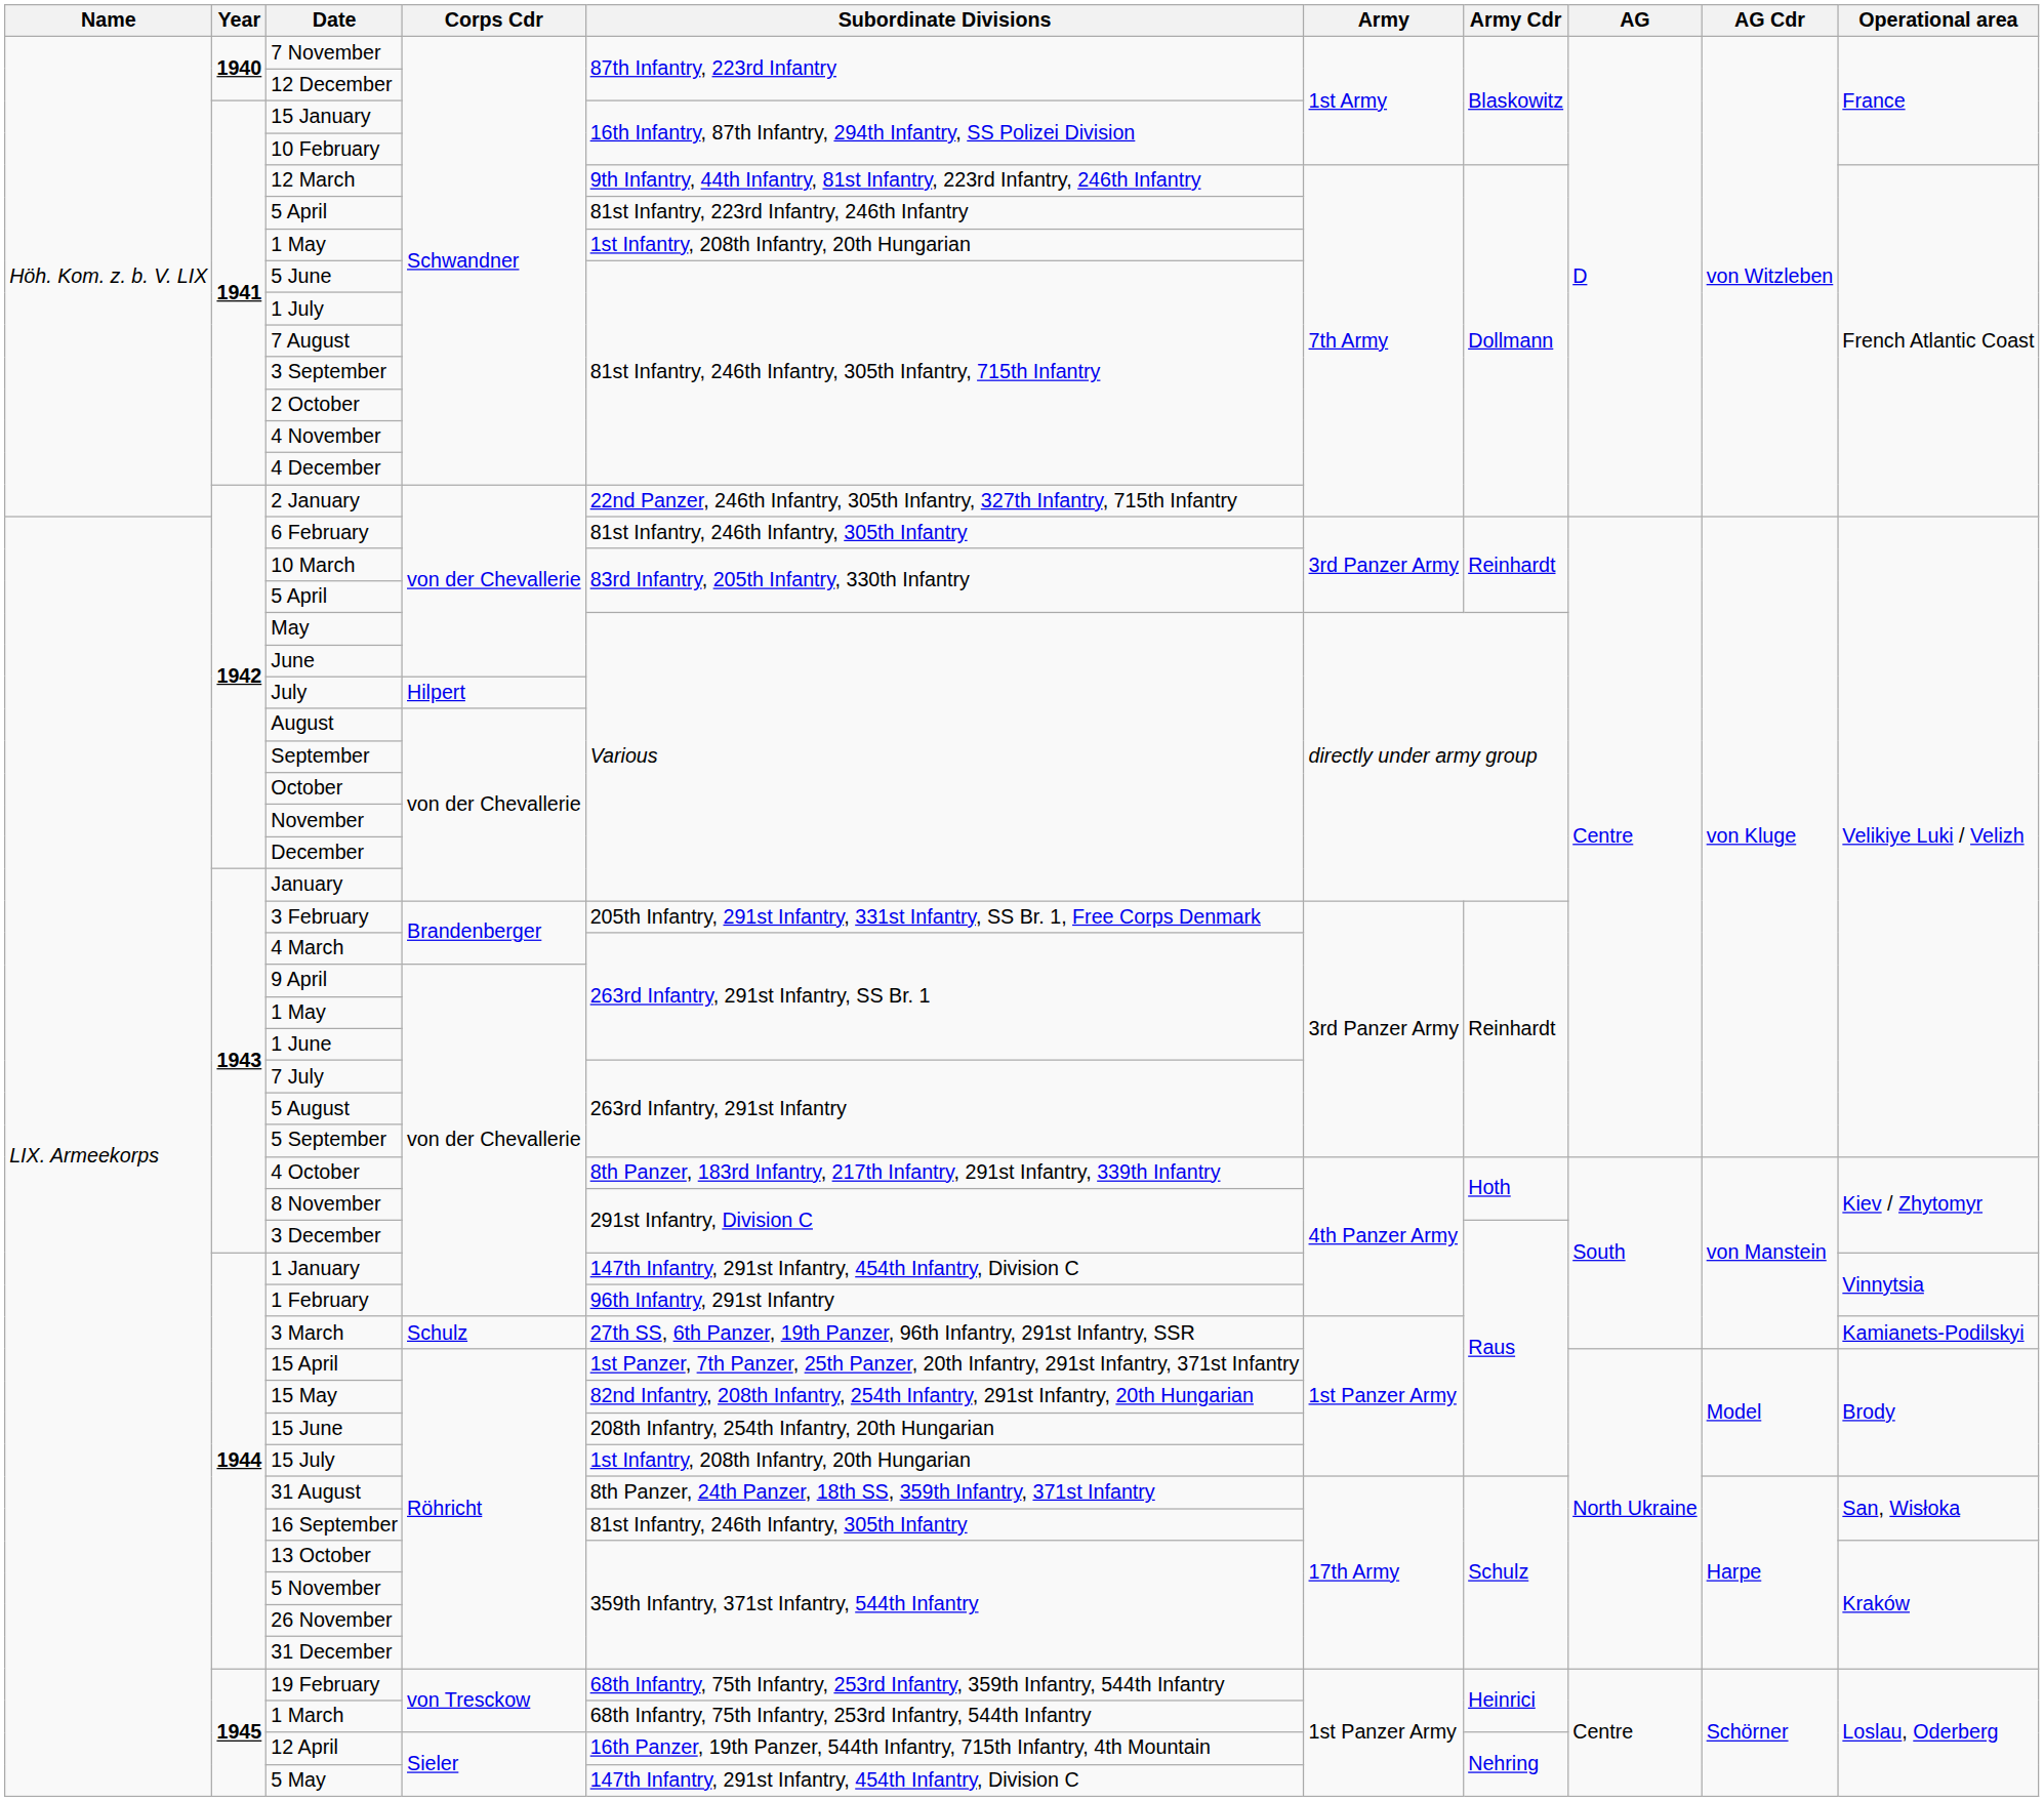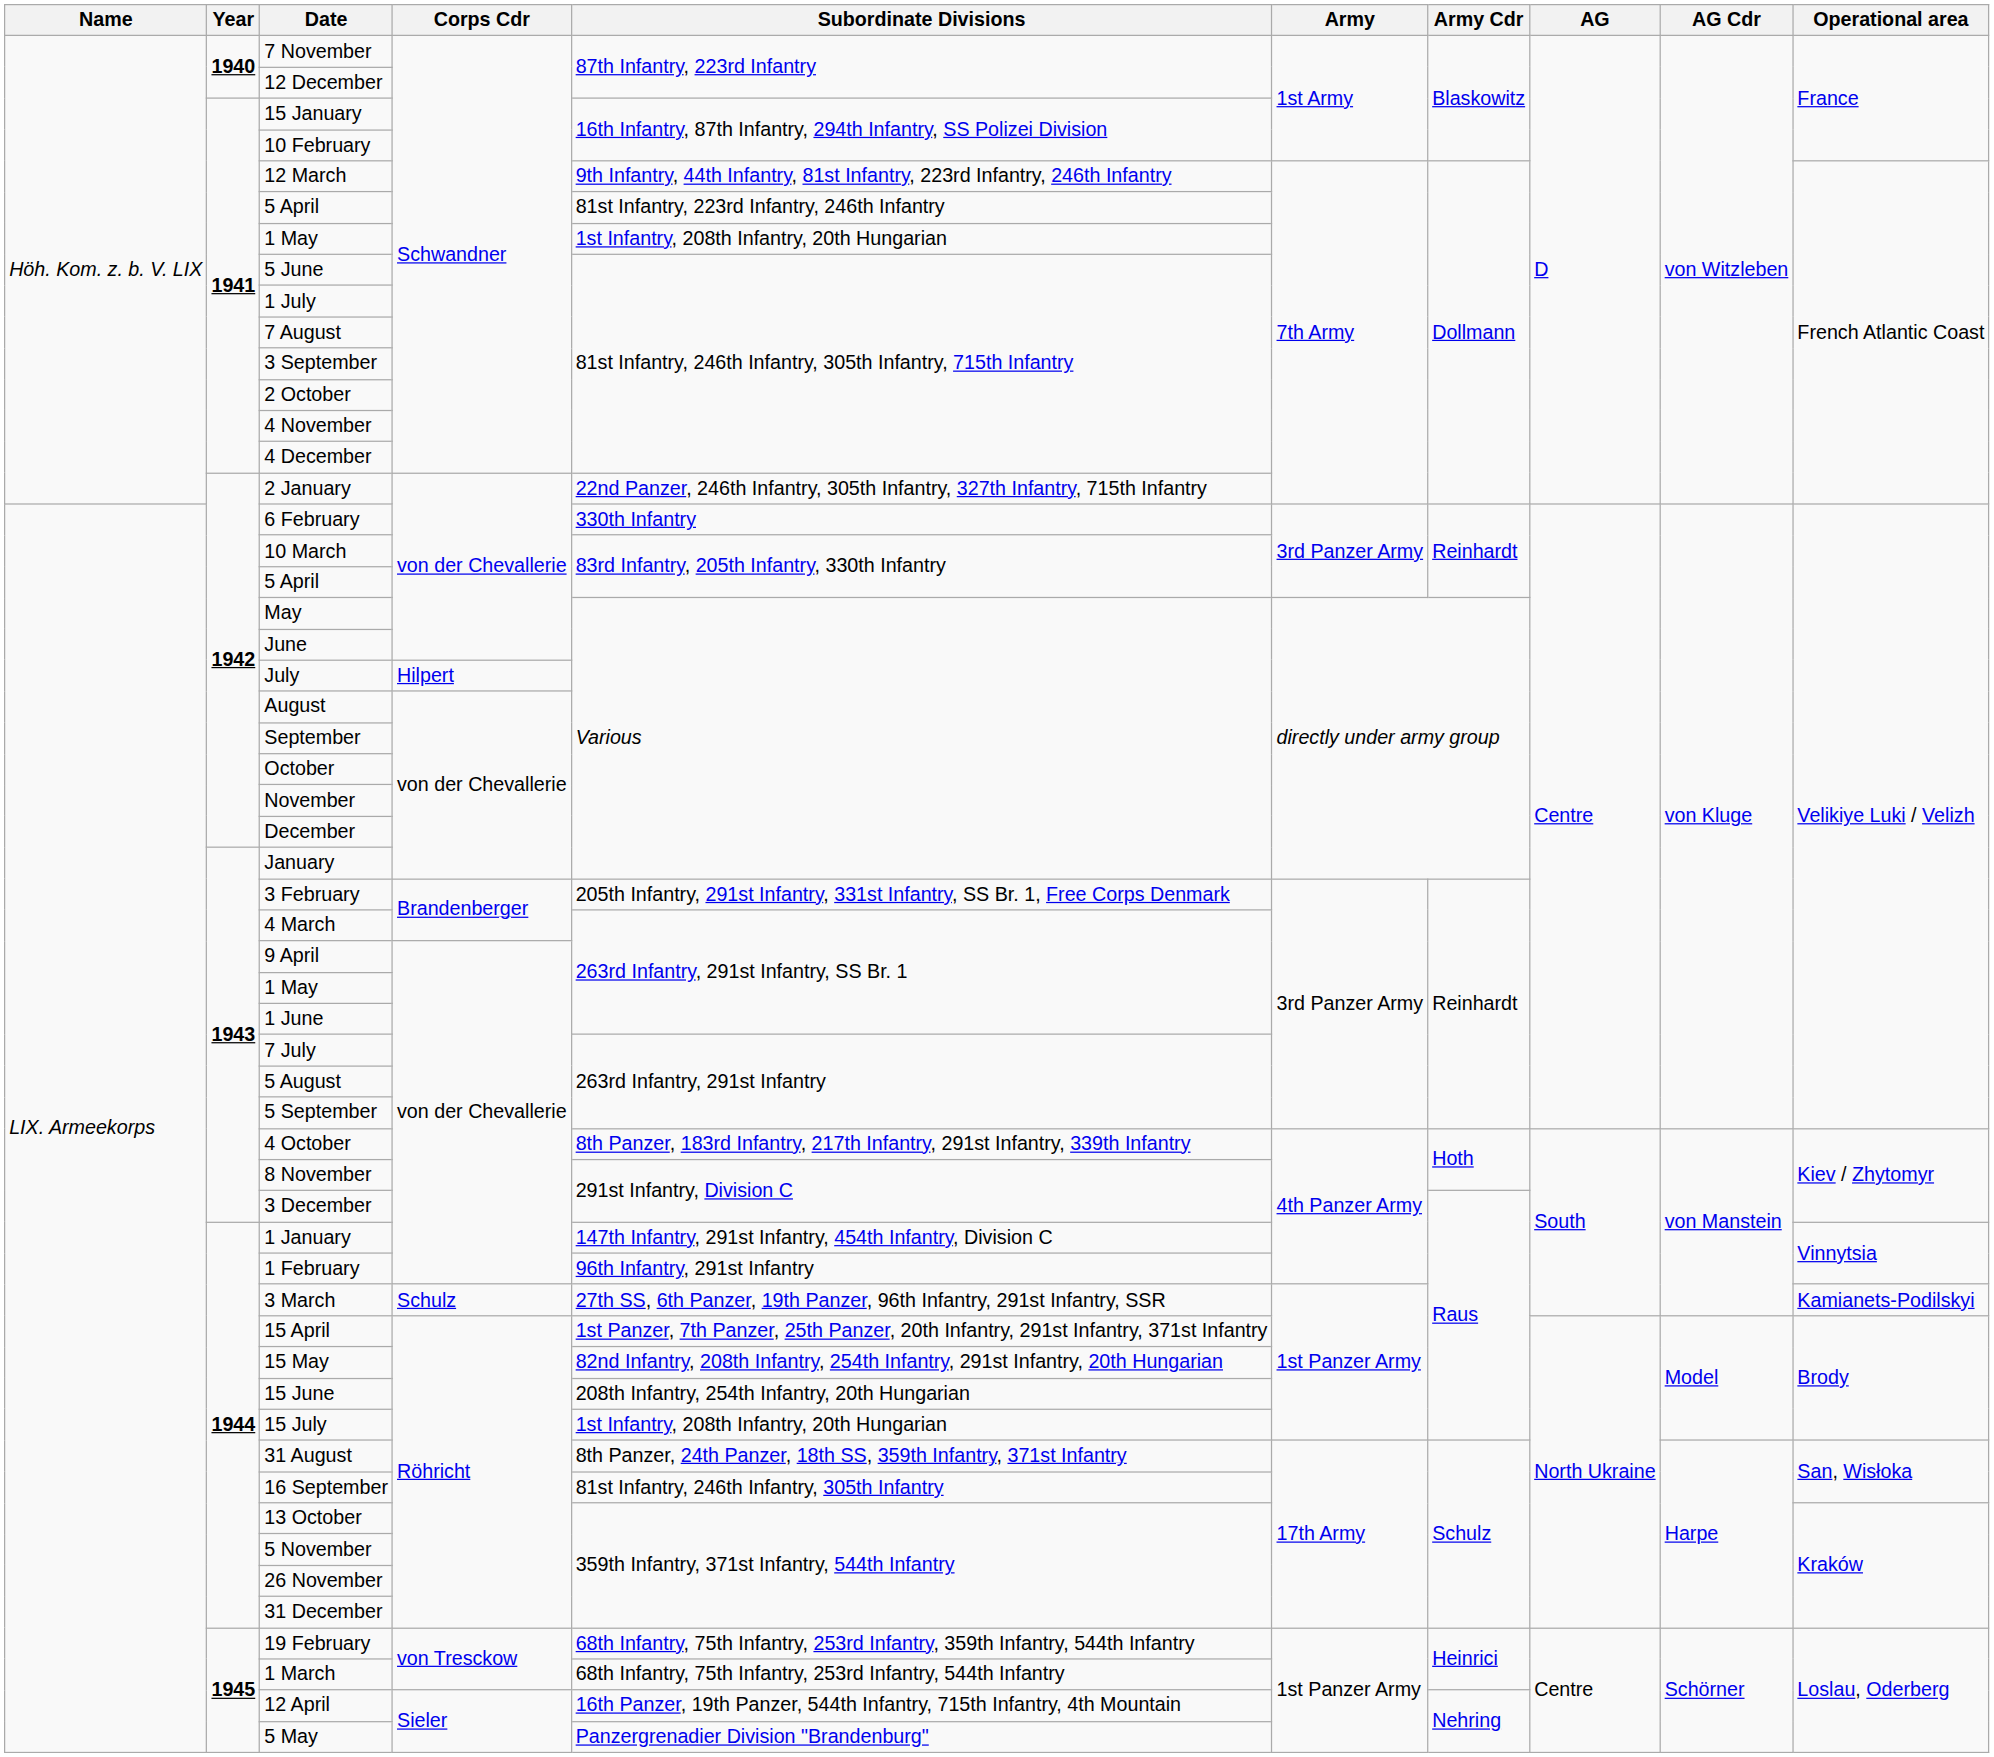6 February | Subordinate Divisions: 81st Infantry, 246th Infantry, 305th Infantry -> 330th Infantry
5 May | Subordinate Divisions: 147th Infantry, 291st Infantry, 454th Infantry, Division C -> Panzergrenadier Division "Brandenburg"
